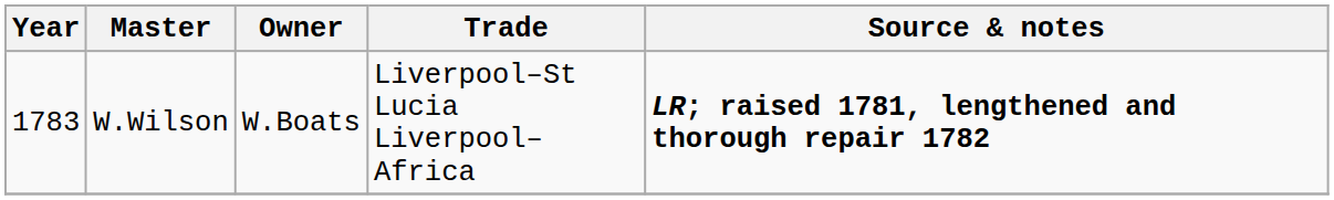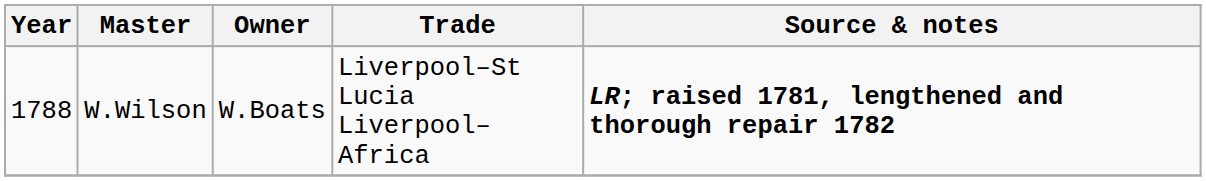W.Wilson | Year: 1783 -> 1788
